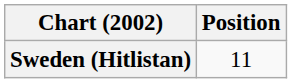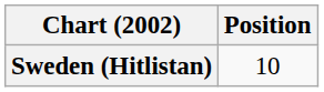Sweden (Hitlistan) | Position: 11 -> 10
